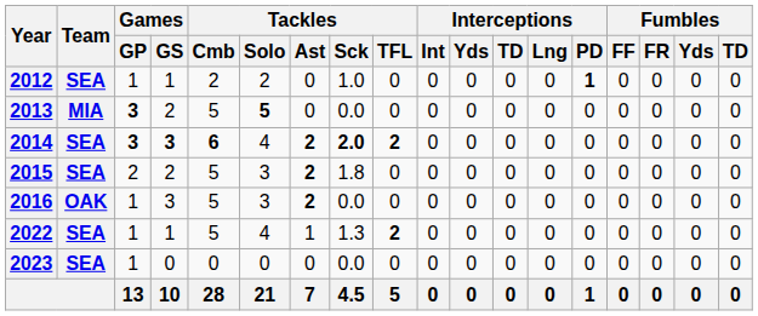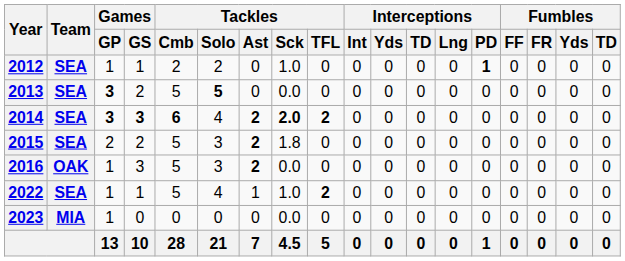2013 | Team: MIA -> SEA
2022 | Tackles / Sck: 1.3 -> 1.0
2023 | Team: SEA -> MIA
